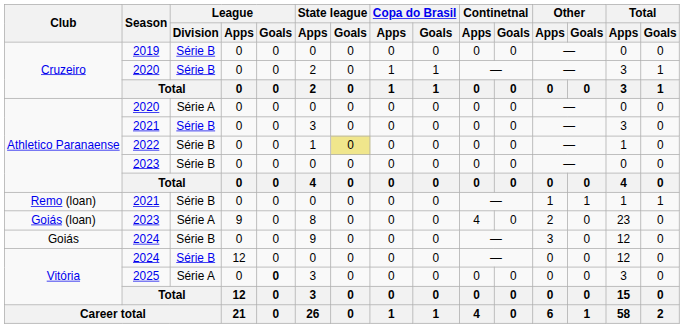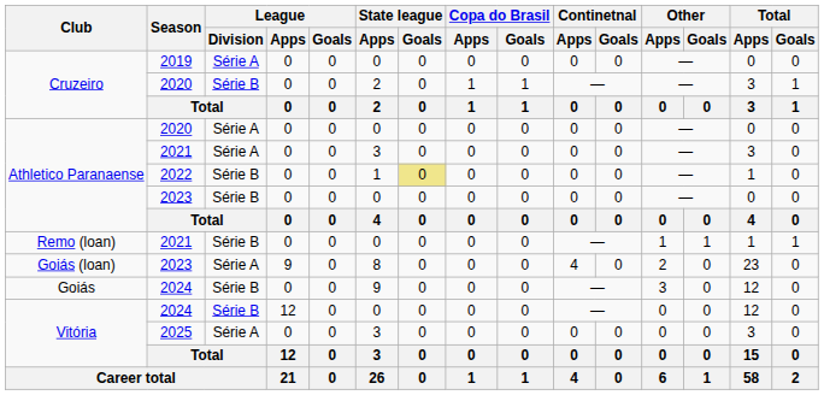2019 | League / Division: Série B -> Série A
Athletico Paranaense / 2021 | League / Division: Série B -> Série A
2025 | League / Goals: bold -> normal
